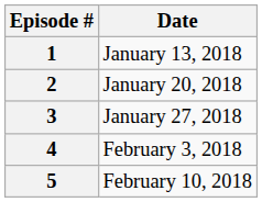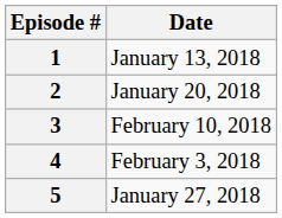3 | Date: January 27, 2018 -> February 10, 2018
5 | Date: February 10, 2018 -> January 27, 2018
